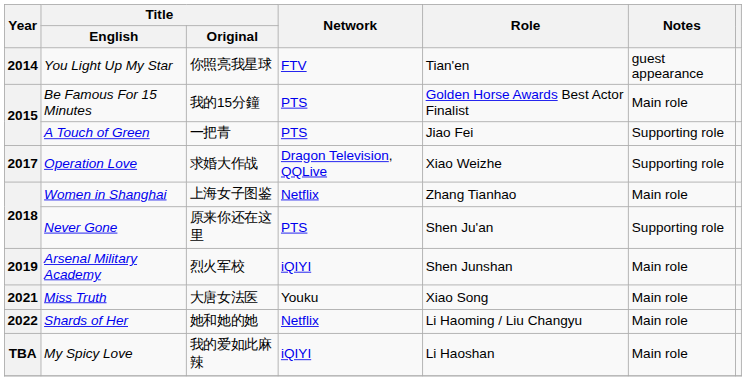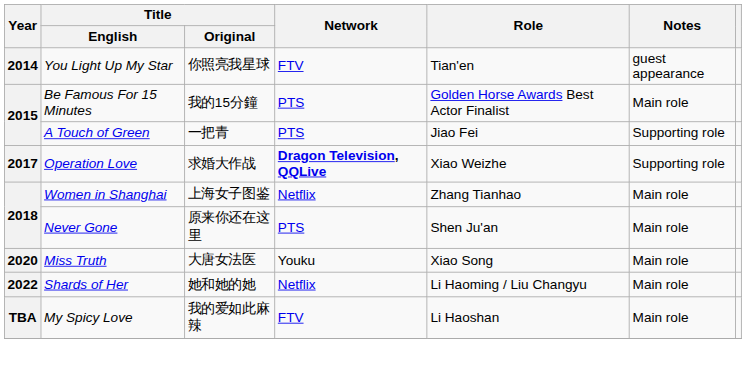Operation Love | Network: normal -> bold
Never Gone | Notes: Supporting role -> Main role
- row: 2019 | Arsenal Military Academy | 烈火军校 | iQIYI | Shen Junshan | Main role
Miss Truth | Year: 2021 -> 2020
My Spicy Love | Network: iQIYI -> FTV
